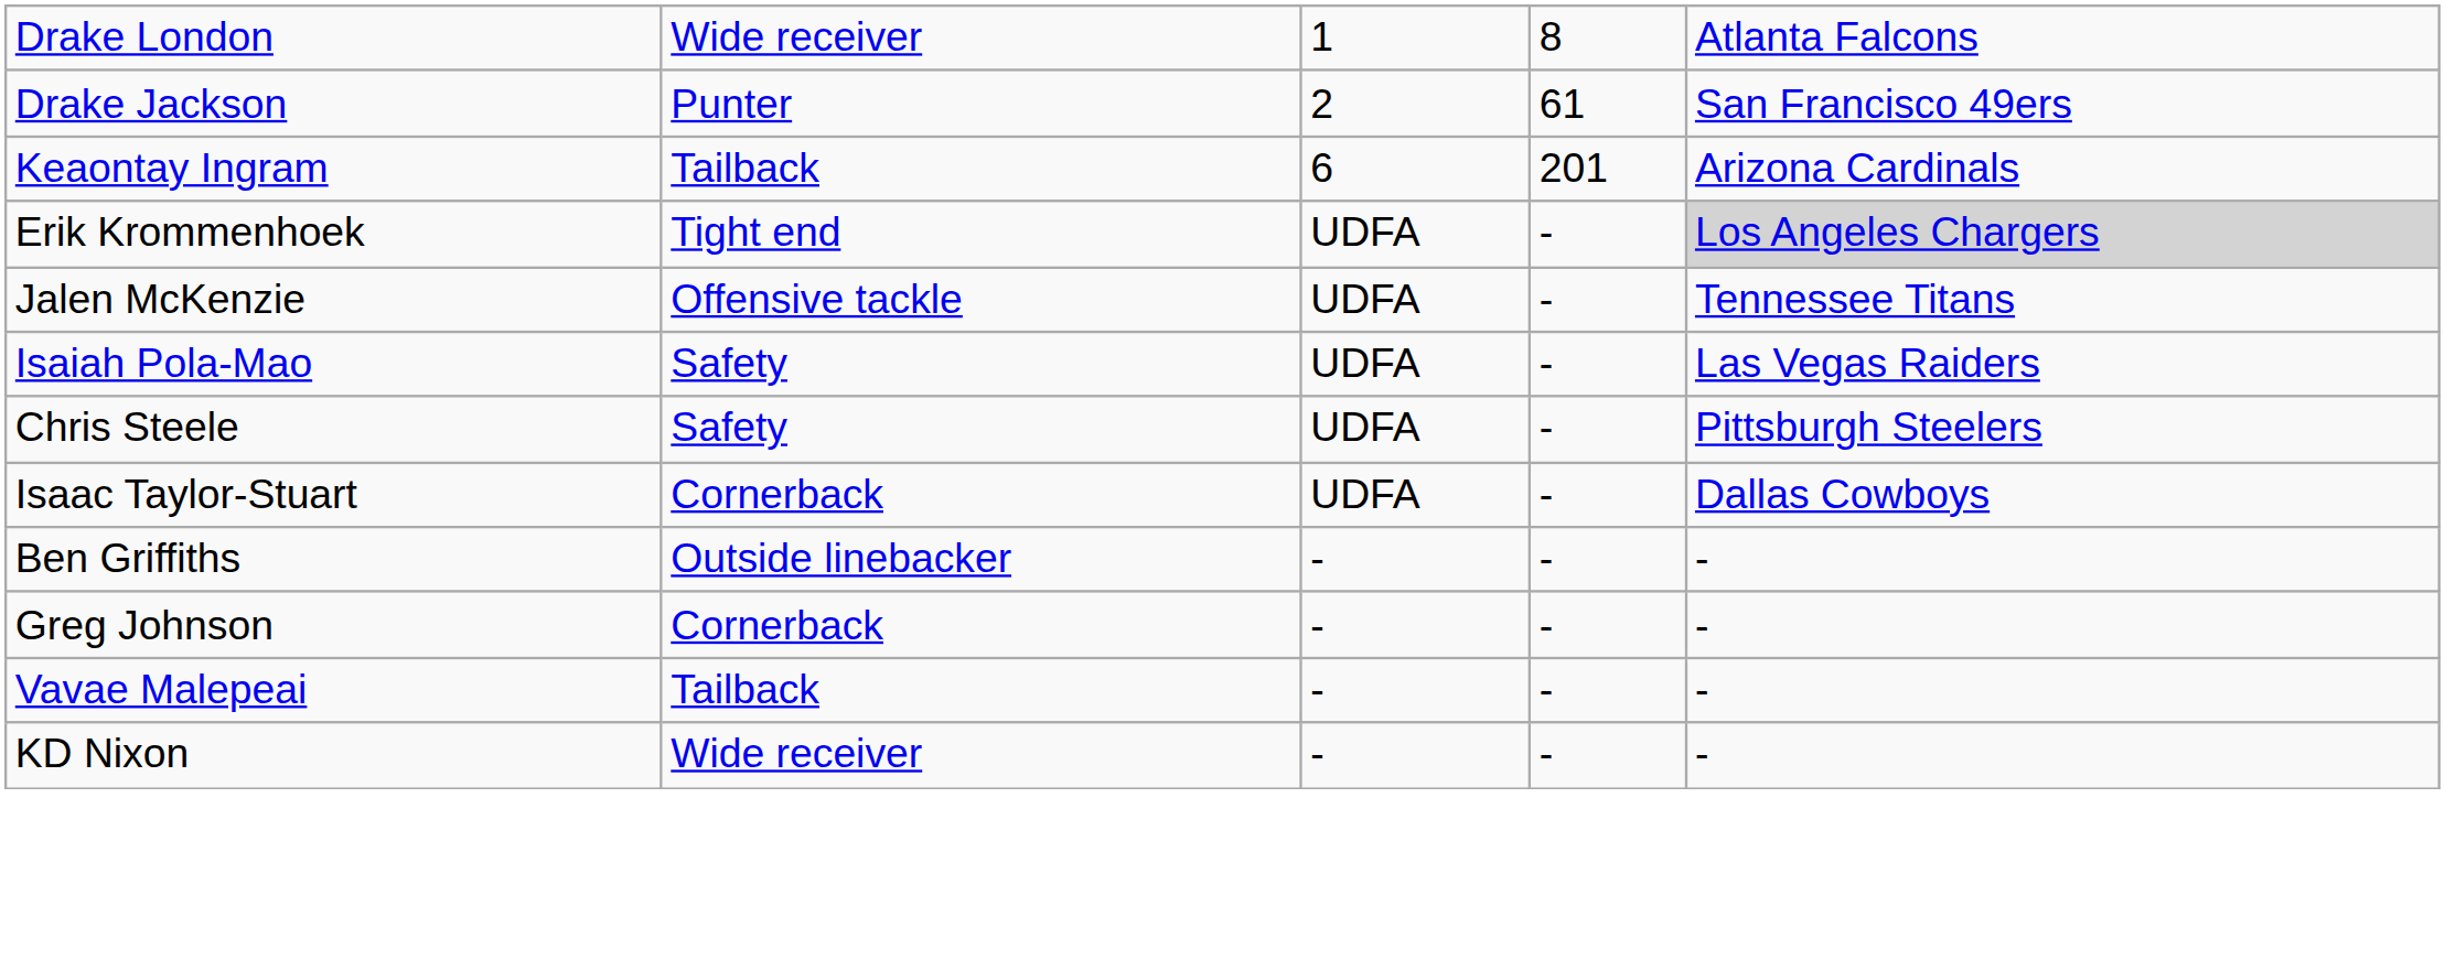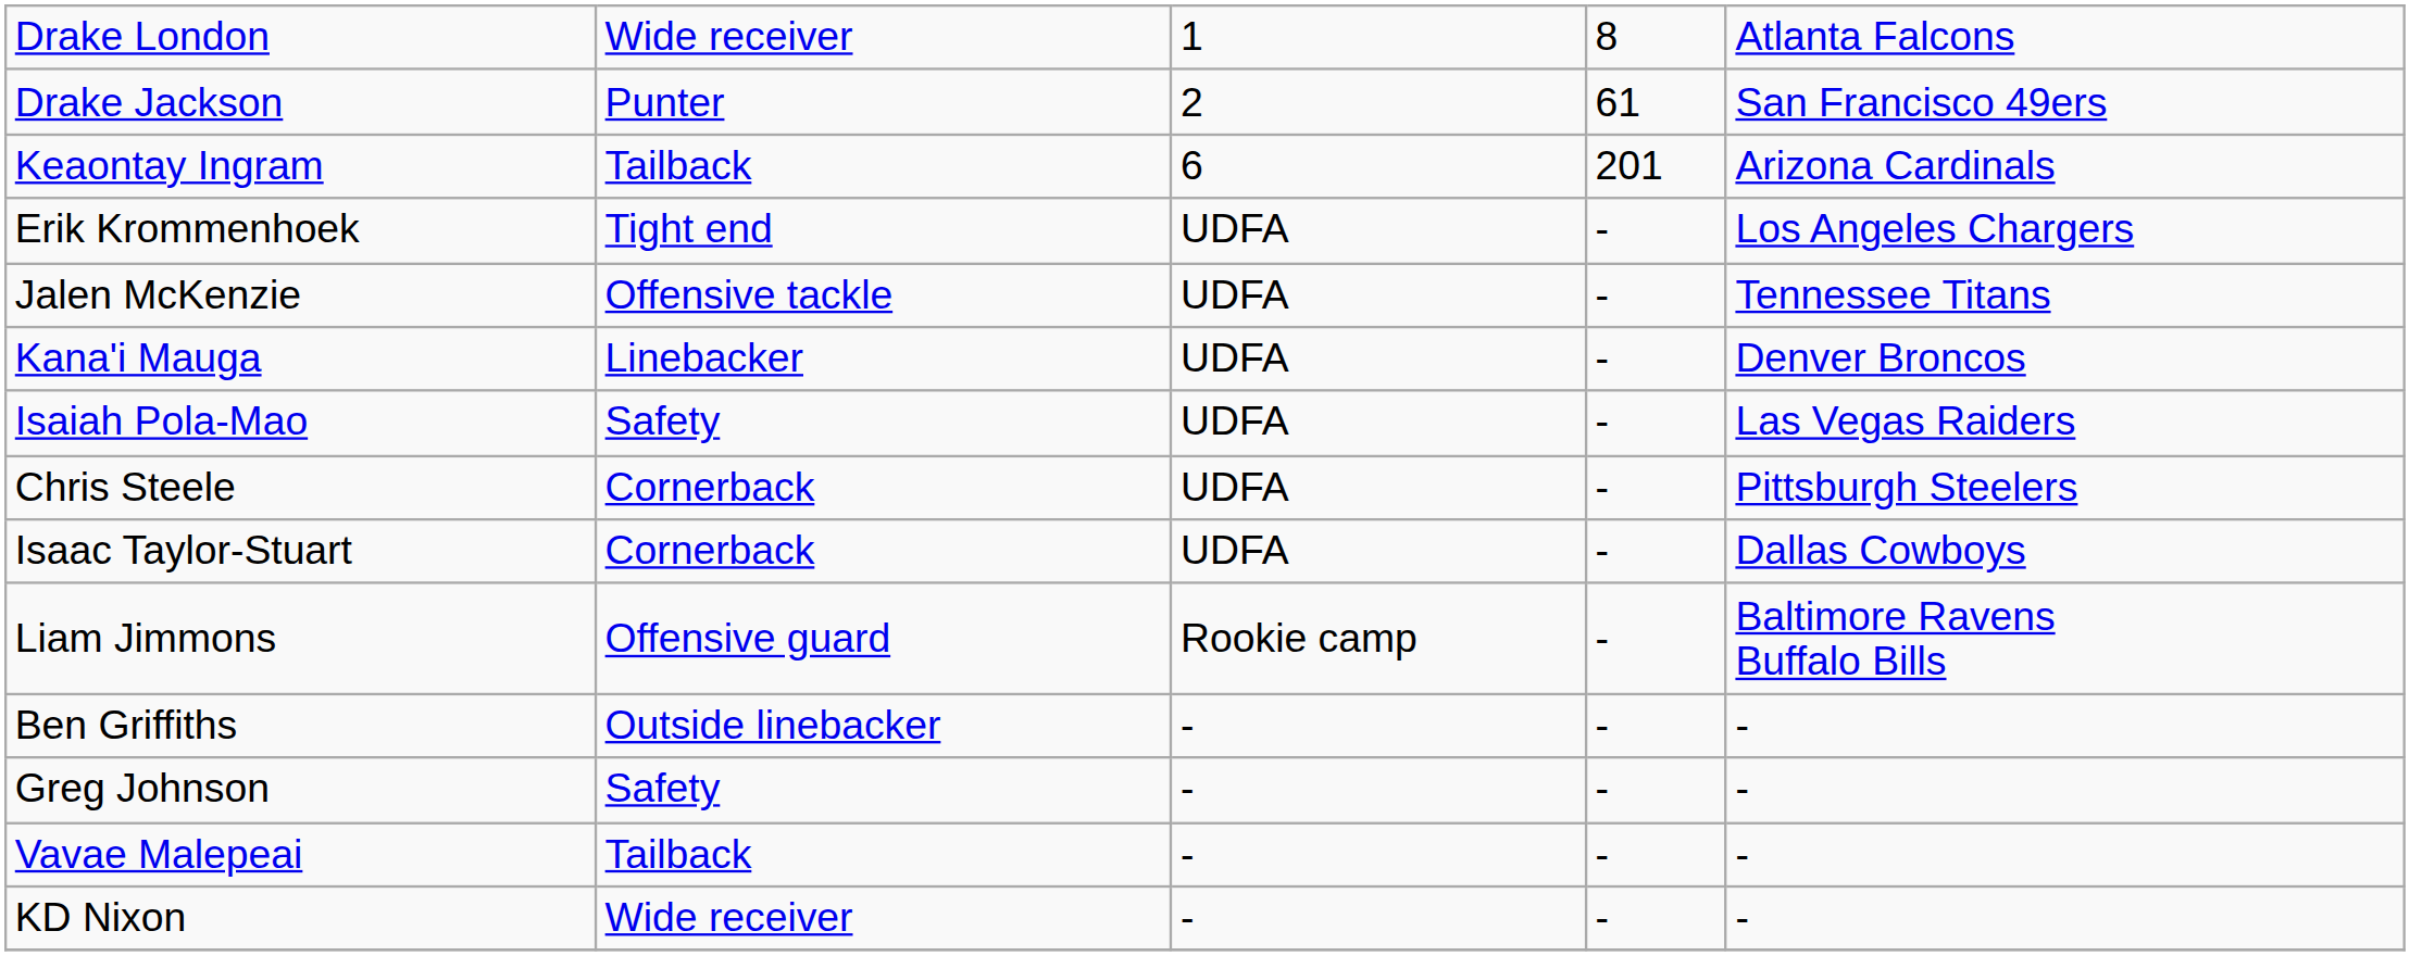Erik Krommenhoek | column 5: lightgrey background -> no background
+ row: Kana'i Mauga | Linebacker | UDFA | - | Denver Broncos
Chris Steele | column 2: Safety -> Cornerback
+ row: Liam Jimmons | Offensive guard | Rookie camp | - | Baltimore Ravens Buffalo Bills
Greg Johnson | column 2: Cornerback -> Safety
